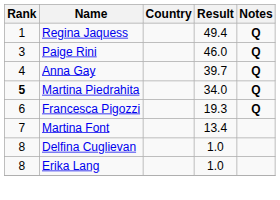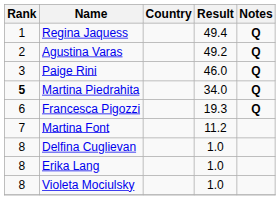+ row: 2 | Agustina Varas | 49.2 | Q
- row: 4 | Anna Gay | 39.7 | Q
Martina Font | Result: 13.4 -> 11.2
+ row: 8 | Violeta Mociulsky | 1.0
